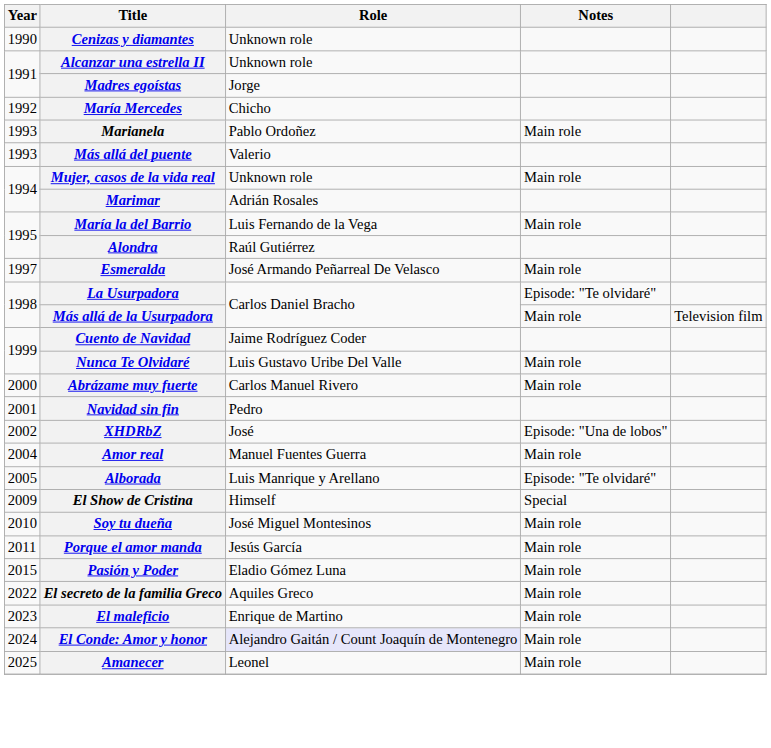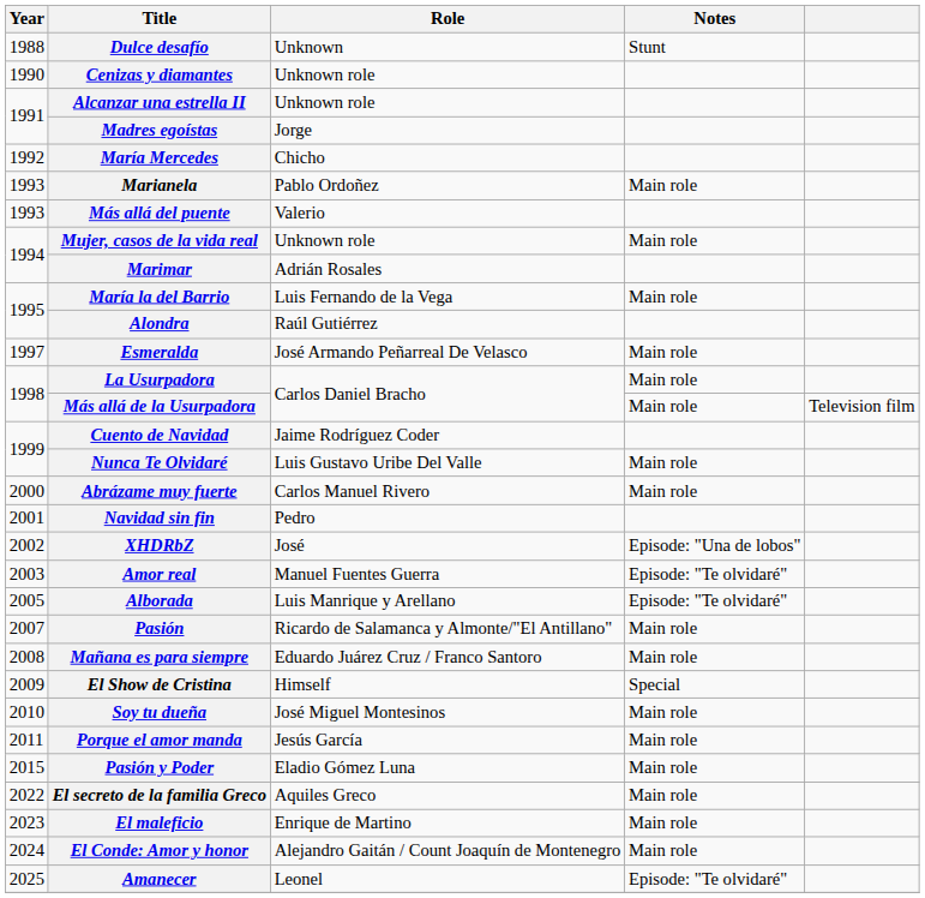+ row: 1988 | Dulce desafío | Unknown | Stunt
La Usurpadora | Notes: Episode: "Te olvidaré" -> Main role
Amor real | Year: 2004 -> 2003
Amor real | Notes: Main role -> Episode: "Te olvidaré"
+ row: 2007 | Pasión | Ricardo de Salamanca y Almonte/"El Antillano" | Main role
+ row: 2008 | Mañana es para siempre | Eduardo Juárez Cruz / Franco Santoro | Main role
El Conde: Amor y honor | Role: lavender background -> no background
Amanecer | Notes: Main role -> Episode: "Te olvidaré"
